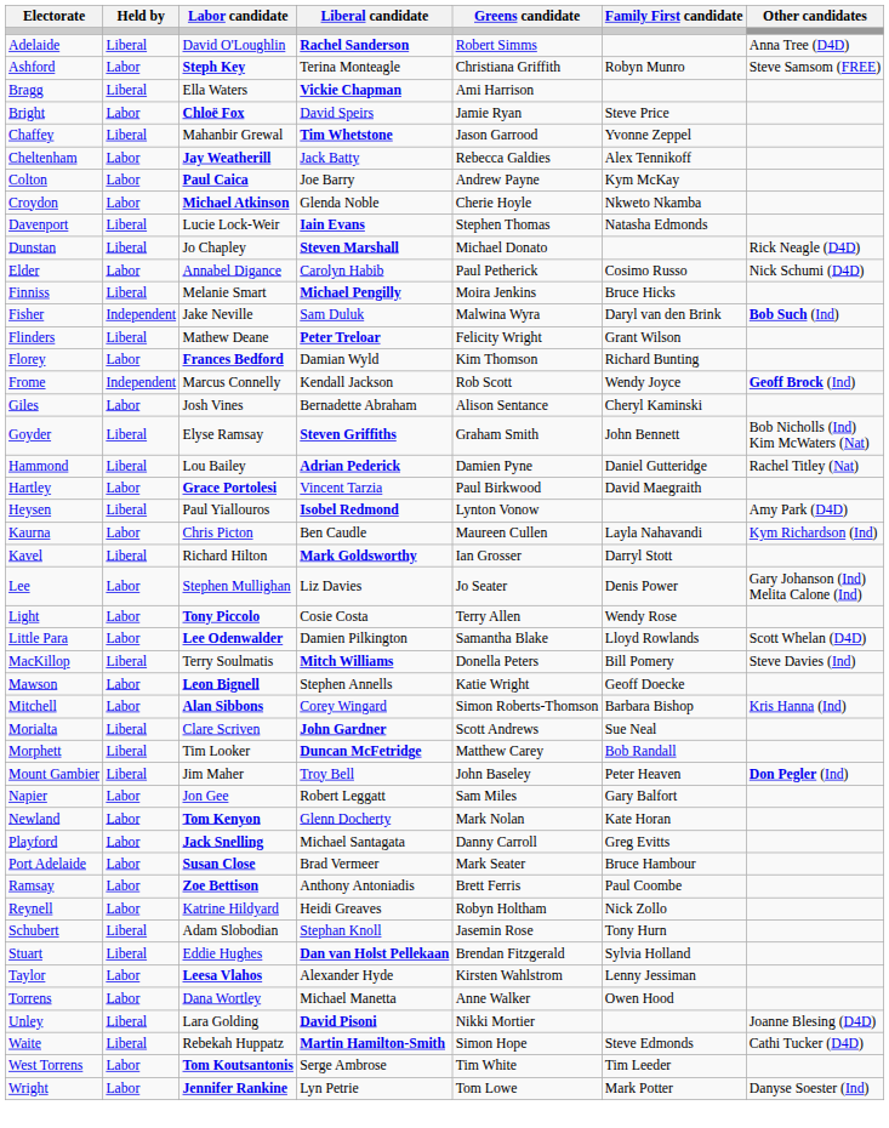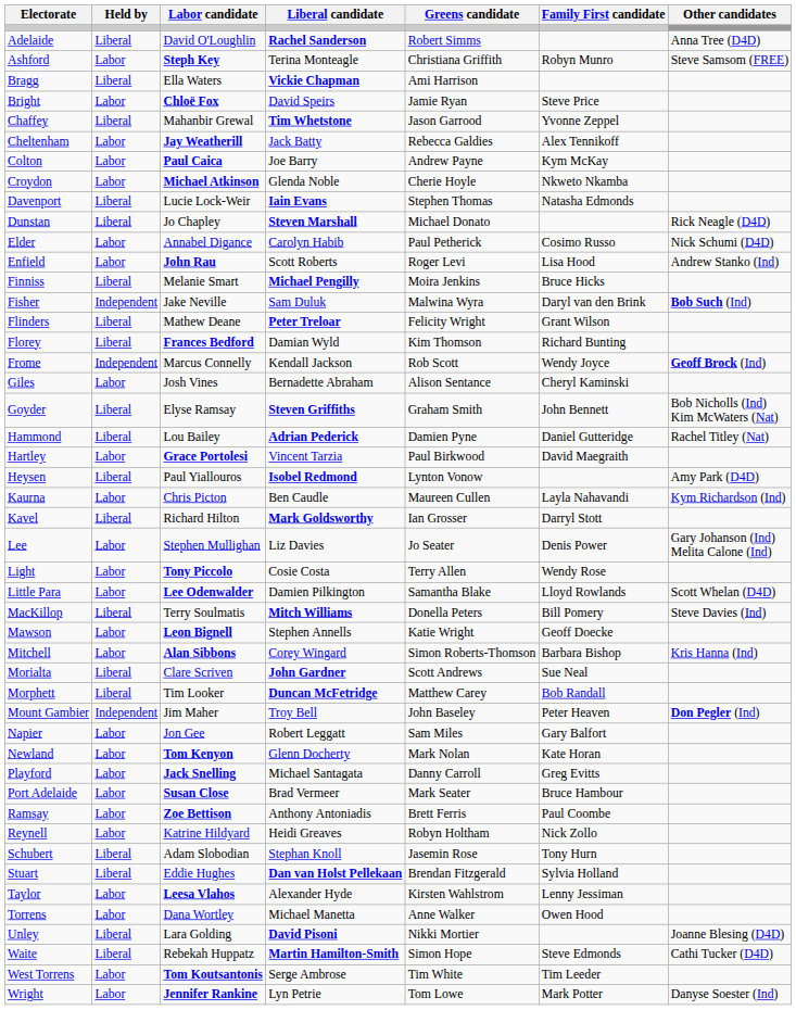+ row: Enfield | Labor | John Rau | Scott Roberts | Roger Levi | Lisa Hood | Andrew Stanko (Ind)
Florey | Held by: Labor -> Liberal
Mount Gambier | Held by: Liberal -> Independent
